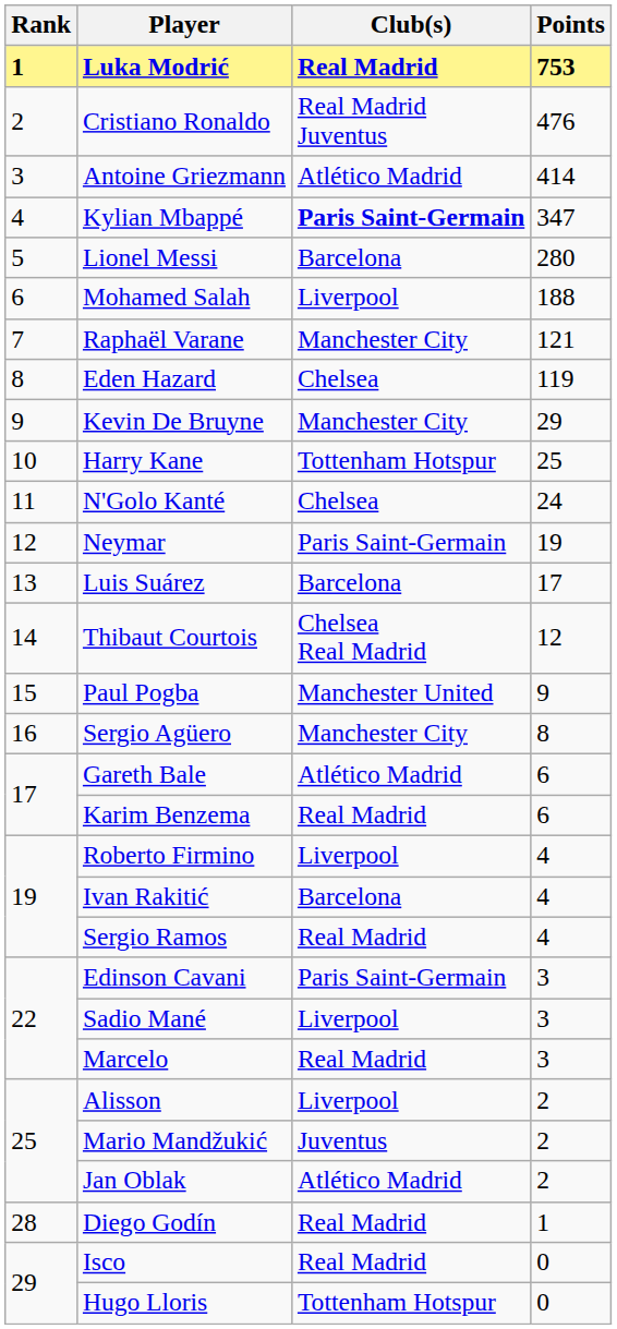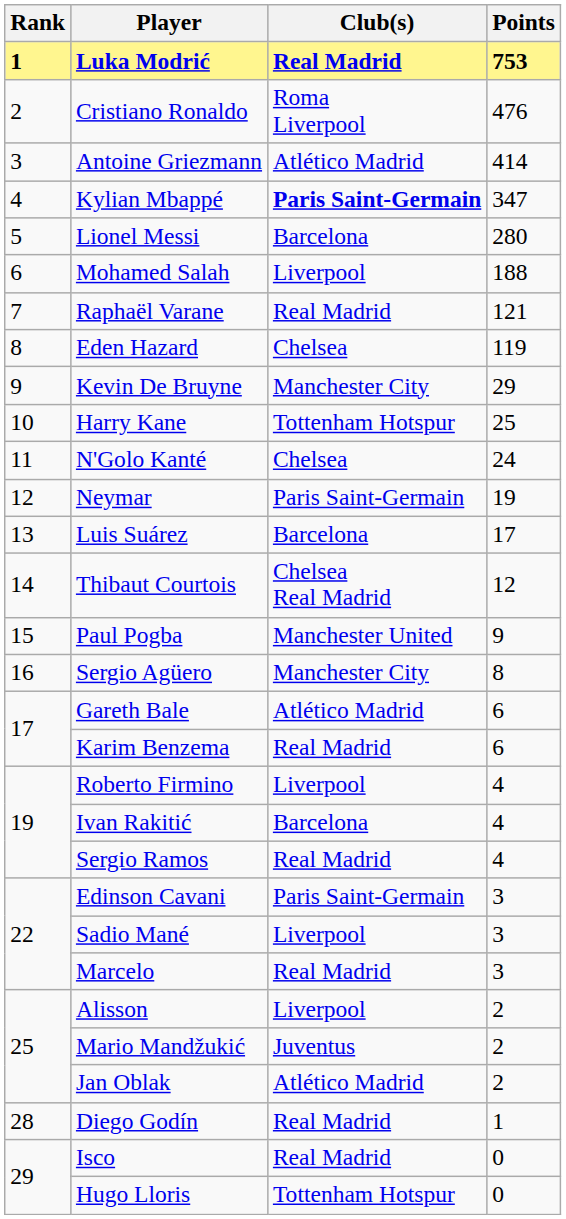Cristiano Ronaldo | Club(s): Real Madrid Juventus -> Roma Liverpool
Raphaël Varane | Club(s): Manchester City -> Real Madrid
